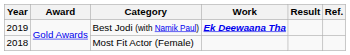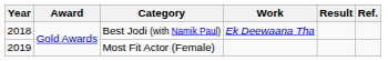Best Jodi (with Namik Paul) | Year: 2019 -> 2018
Best Jodi (with Namik Paul) | Work: bold -> normal
Most Fit Actor (Female) | Year: 2018 -> 2019
